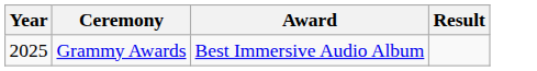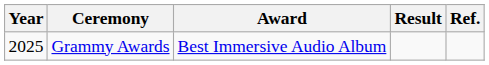+ column: Ref.
